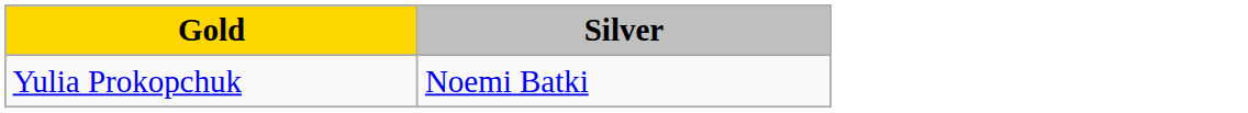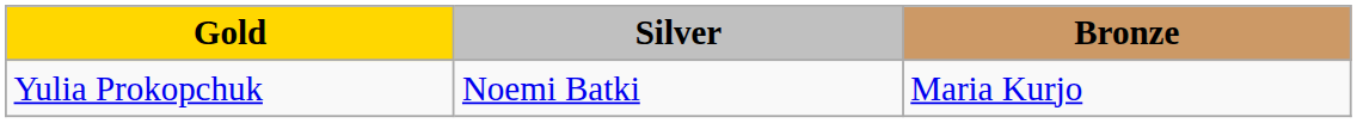+ column: Bronze | Maria Kurjo
